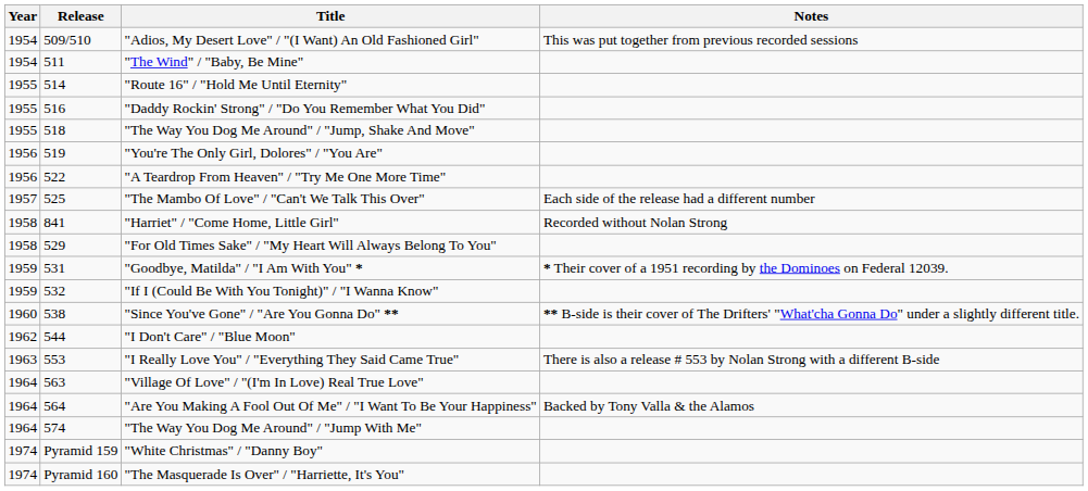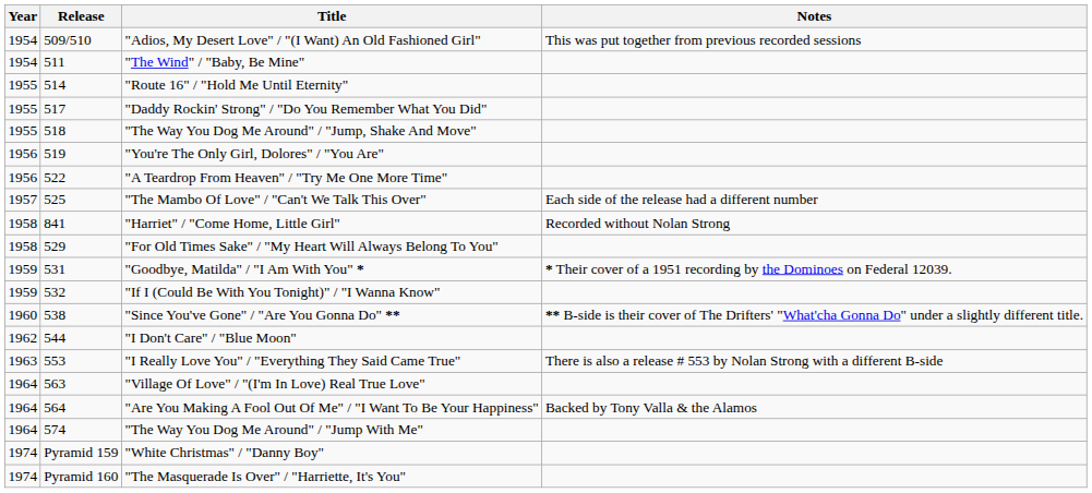"Daddy Rockin' Strong" / "Do You Remember What You Did" | Release: 516 -> 517
